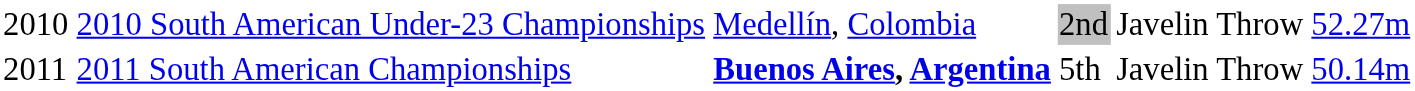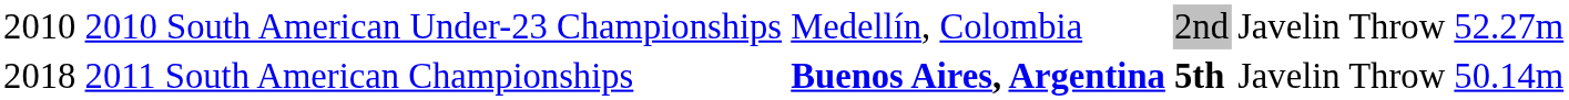2011 South American Championships | column 1: 2011 -> 2018
2011 South American Championships | column 4: normal -> bold
